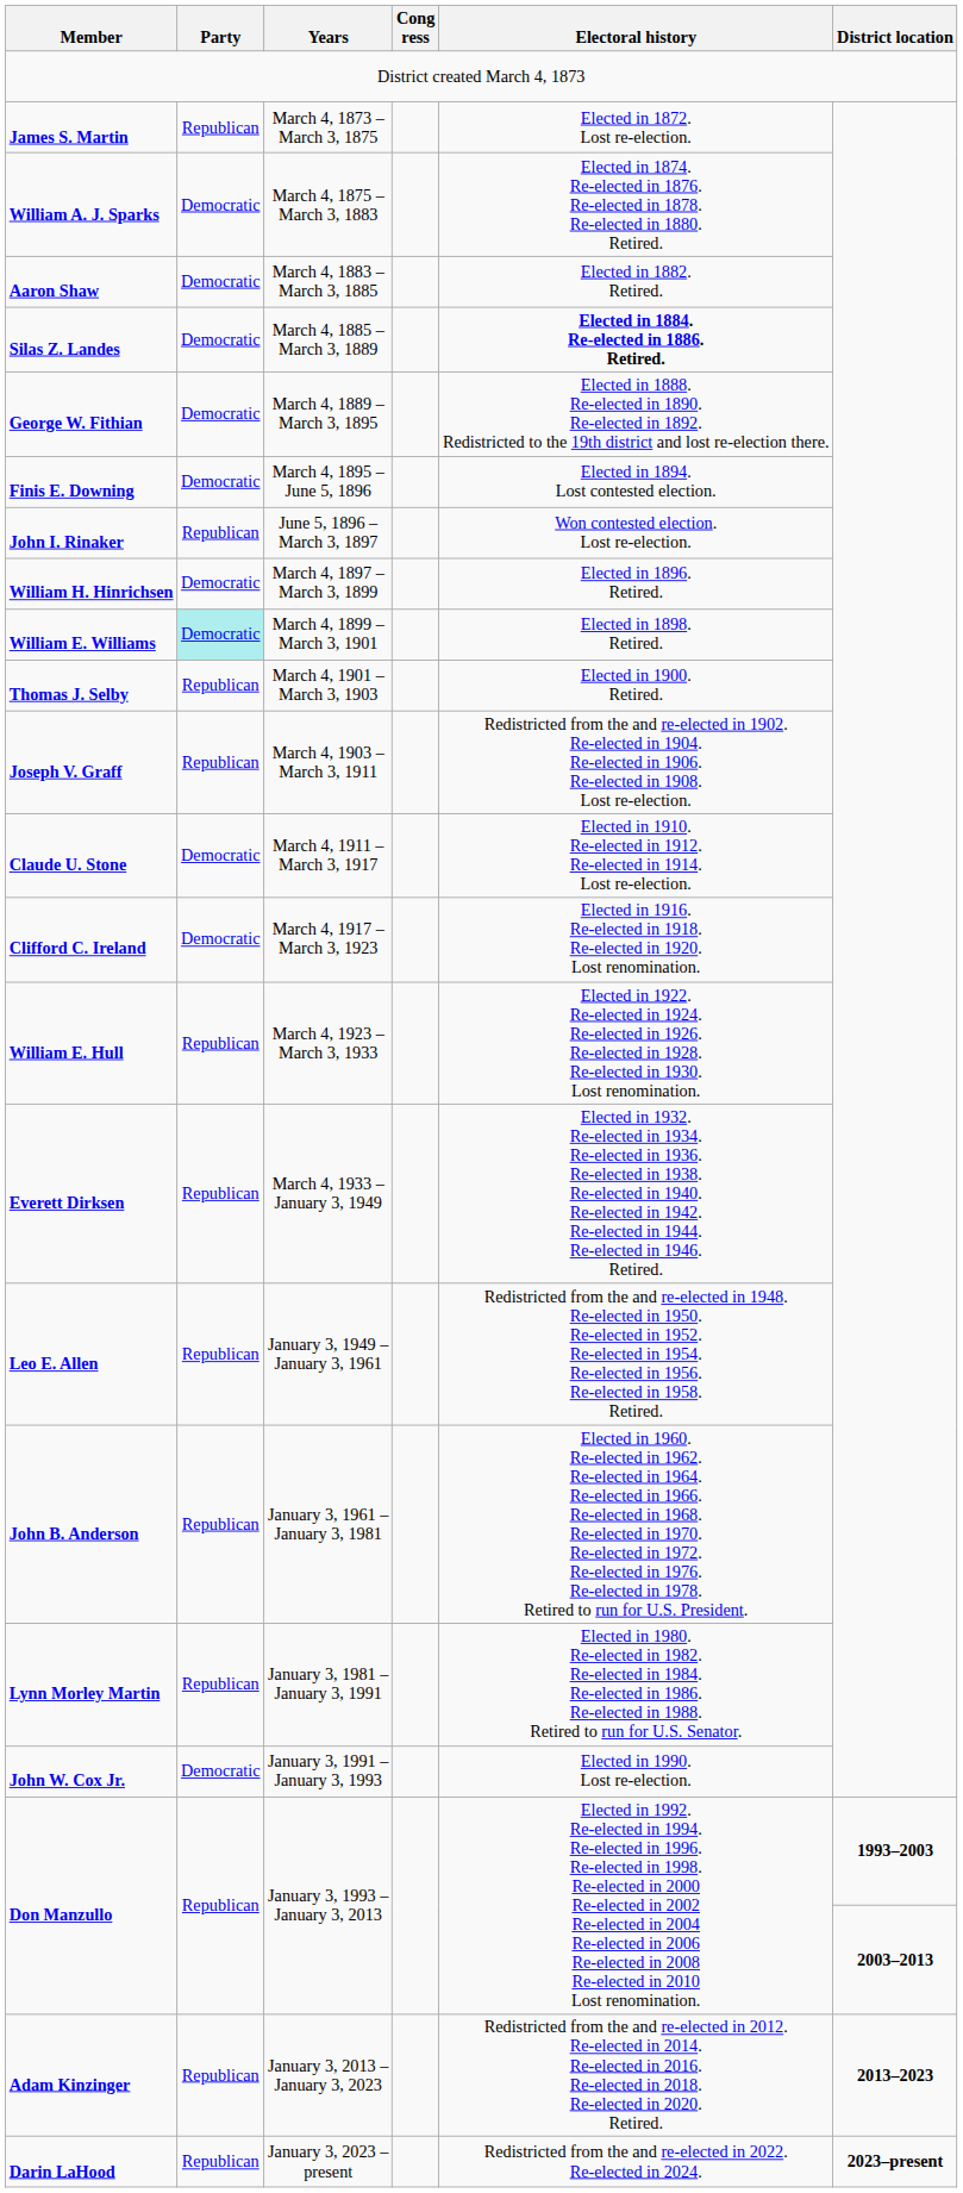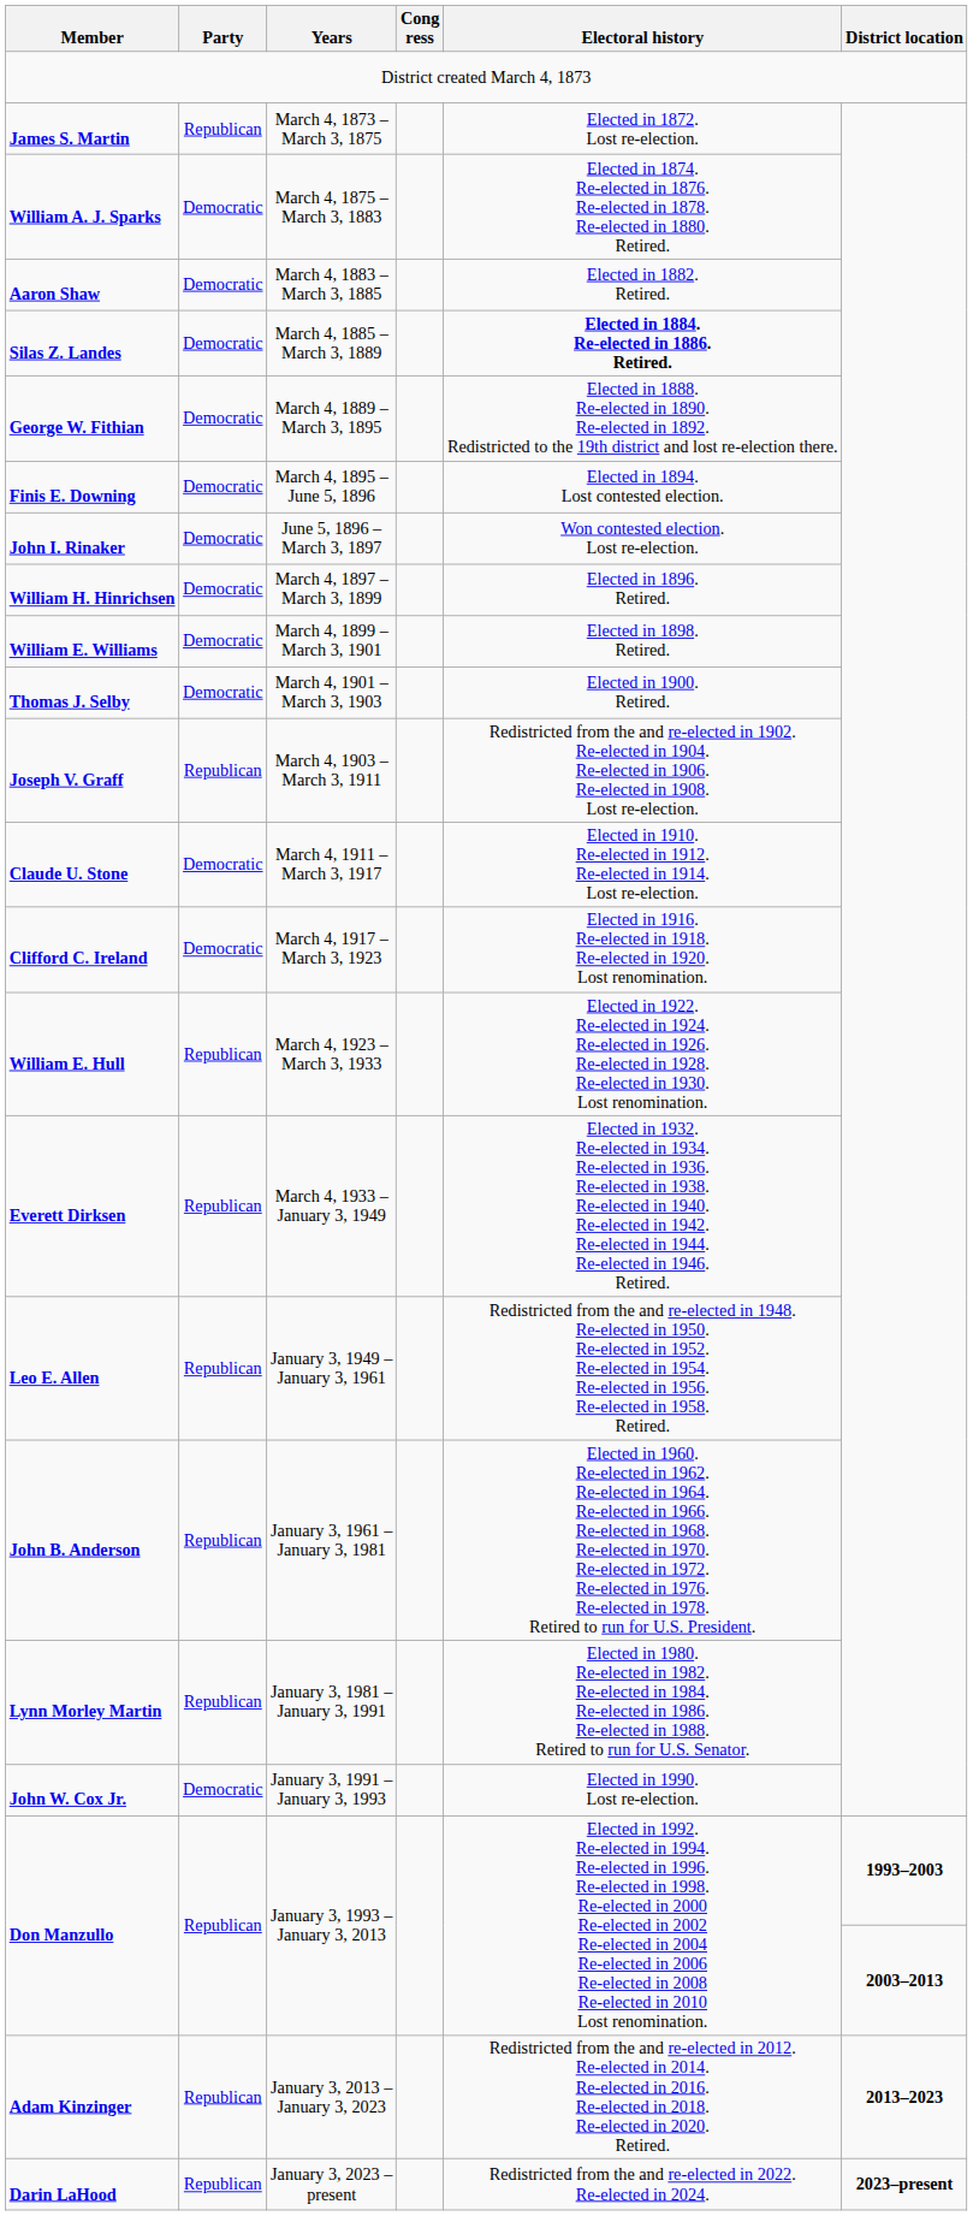John I. Rinaker | Party: Republican -> Democratic
William E. Williams | Party: paleturquoise background -> no background
Thomas J. Selby | Party: Republican -> Democratic
